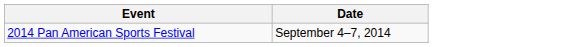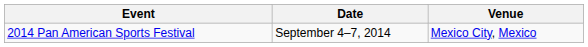+ column: Venue | Mexico City, Mexico
